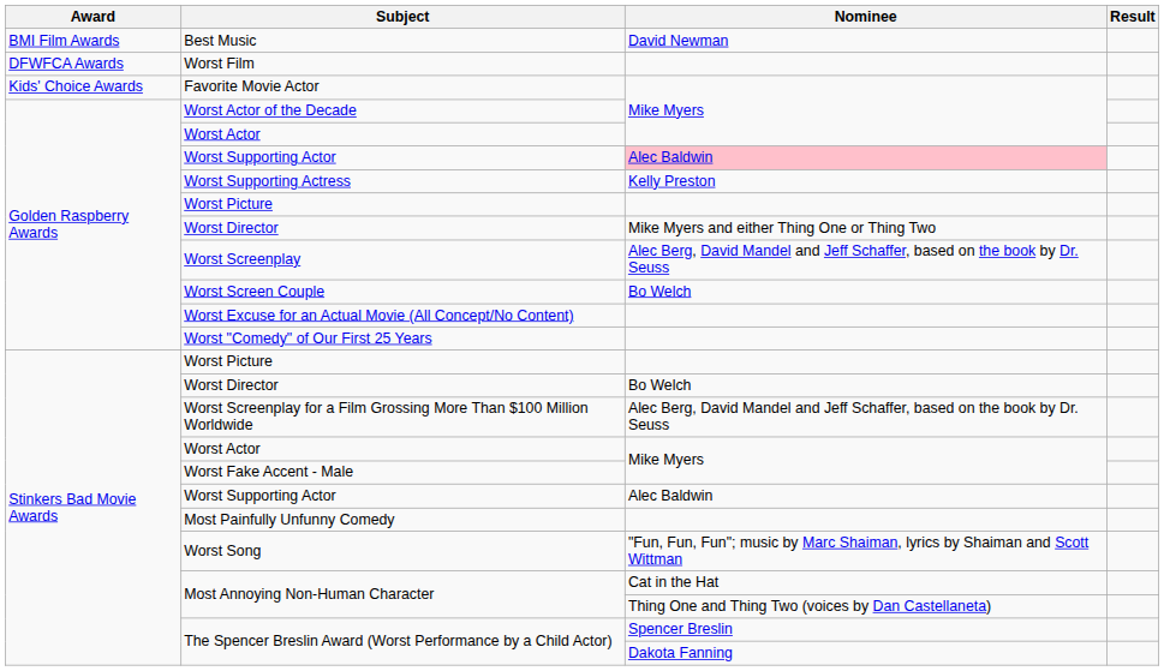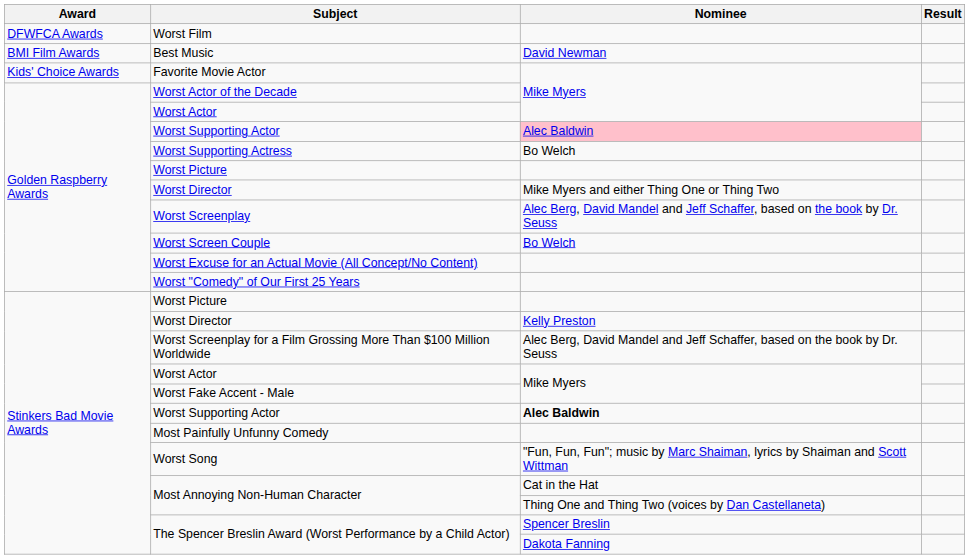rows swapped: Best Music <-> Worst Film
Worst Supporting Actress | Nominee: Kelly Preston -> Bo Welch
Stinkers Bad Movie Awards / Worst Director | Nominee: Bo Welch -> Kelly Preston
Stinkers Bad Movie Awards / Worst Supporting Actor | Nominee: normal -> bold
